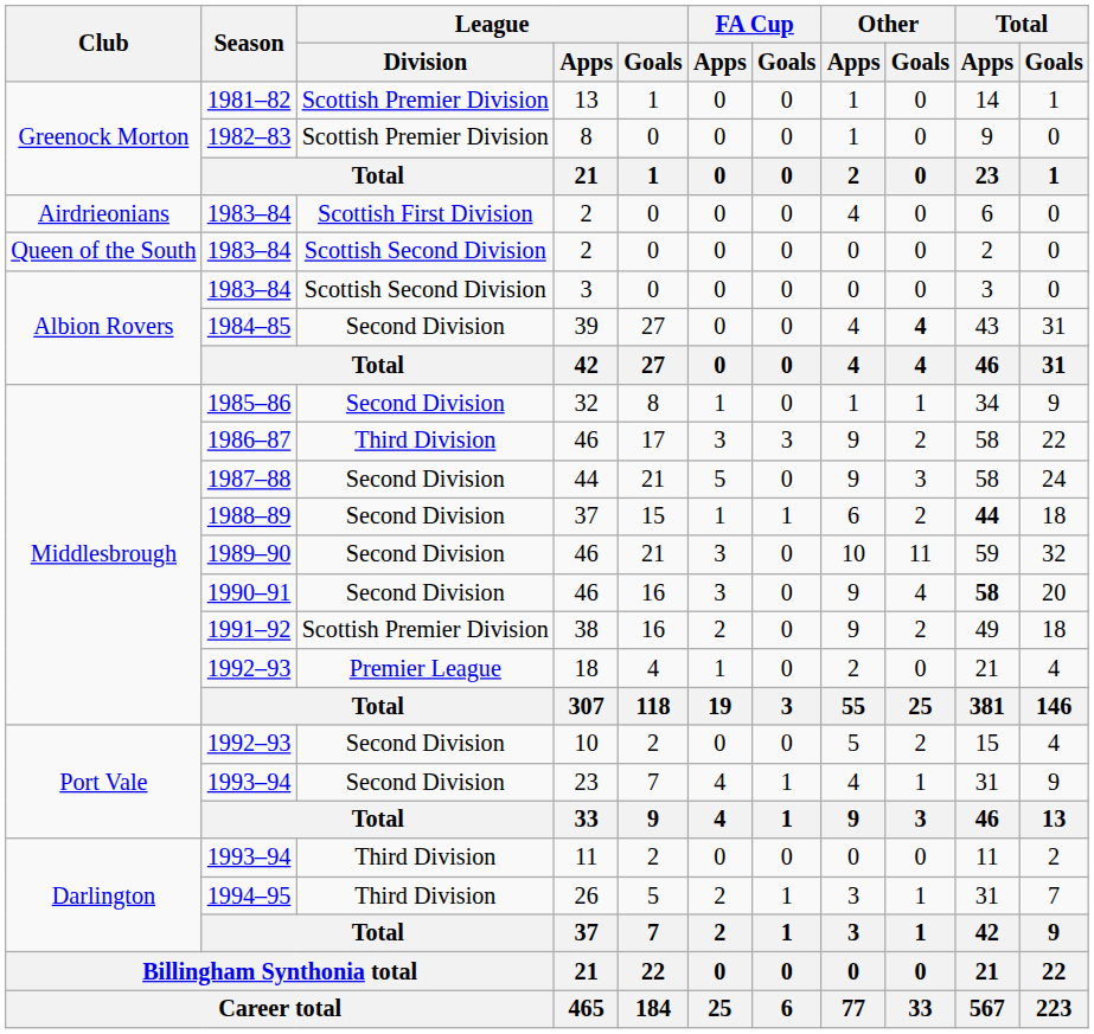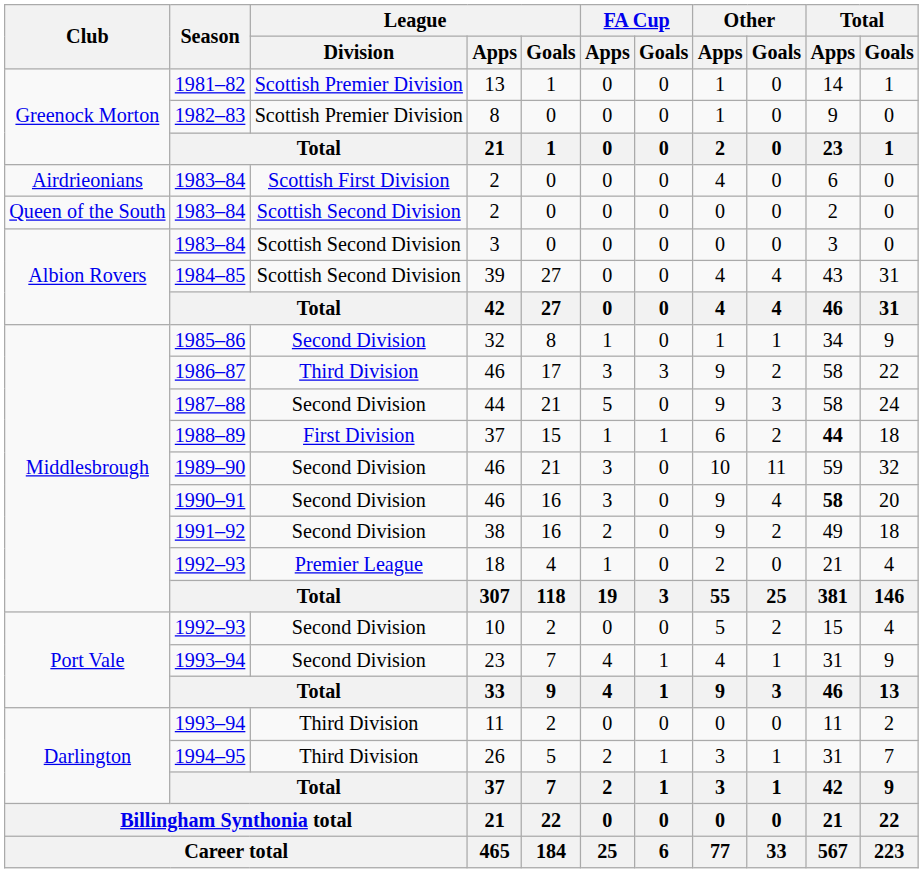39 | League / Division: Second Division -> Scottish Second Division
39 | Other / Goals: bold -> normal
1988–89 / 37 | League / Division: Second Division -> First Division
38 | League / Division: Scottish Premier Division -> Second Division
